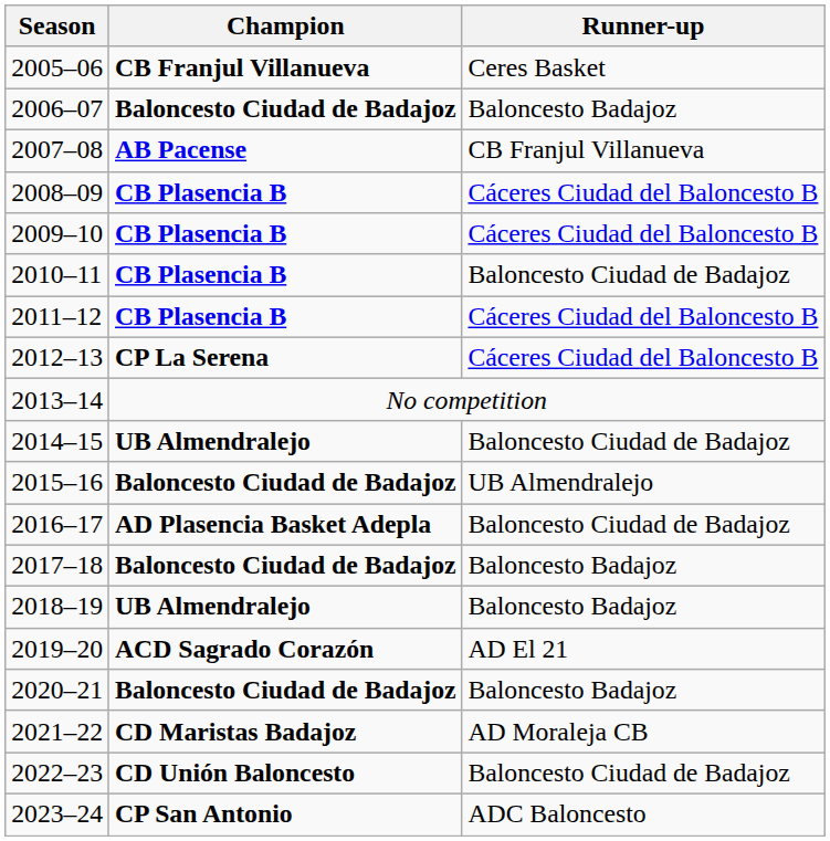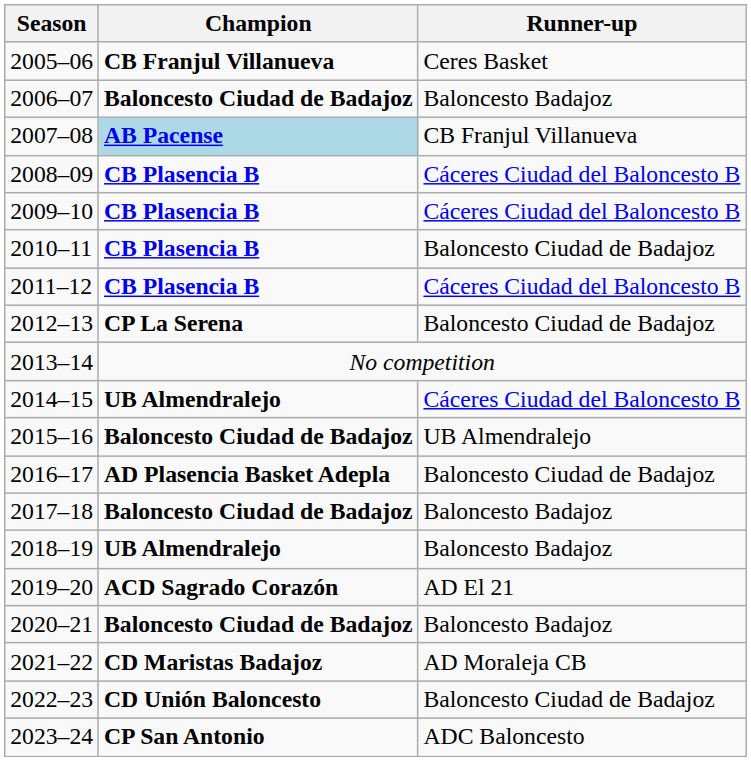2007–08 | Champion: no background -> lightblue background
2012–13 | Runner-up: Cáceres Ciudad del Baloncesto B -> Baloncesto Ciudad de Badajoz
2014–15 | Runner-up: Baloncesto Ciudad de Badajoz -> Cáceres Ciudad del Baloncesto B
